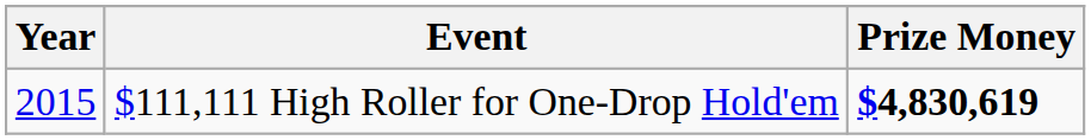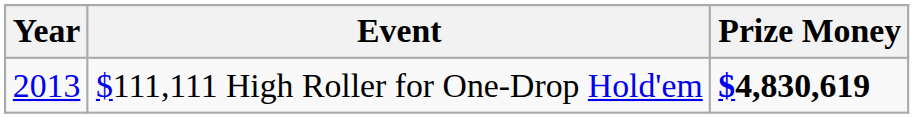$111,111 High Roller for One-Drop Hold'em | Year: 2015 -> 2013
